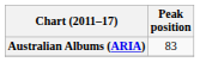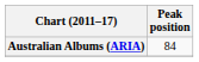Australian Albums (ARIA) | Peak position: 83 -> 84
